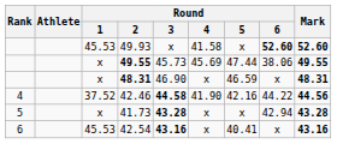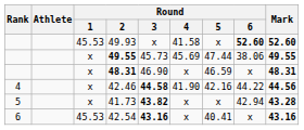42.46 | Round / 1: 37.52 -> x
41.73 | Round / 3: 43.28 -> 43.82
